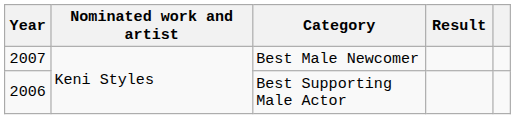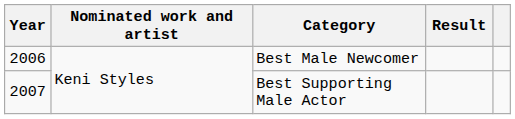Best Male Newcomer | Year: 2007 -> 2006
Best Supporting Male Actor | Year: 2006 -> 2007
